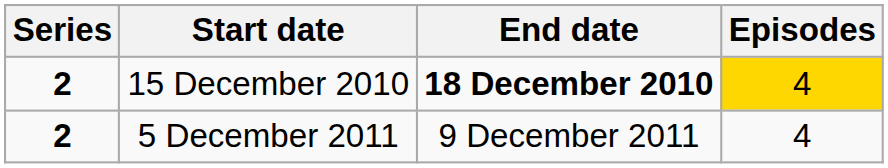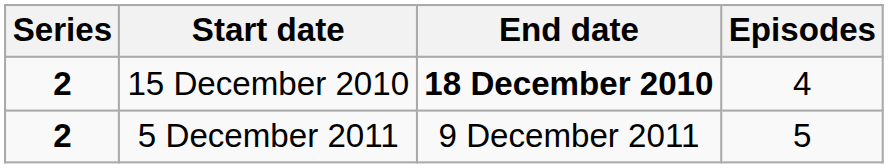15 December 2010 | Episodes: gold background -> no background
5 December 2011 | Episodes: 4 -> 5
